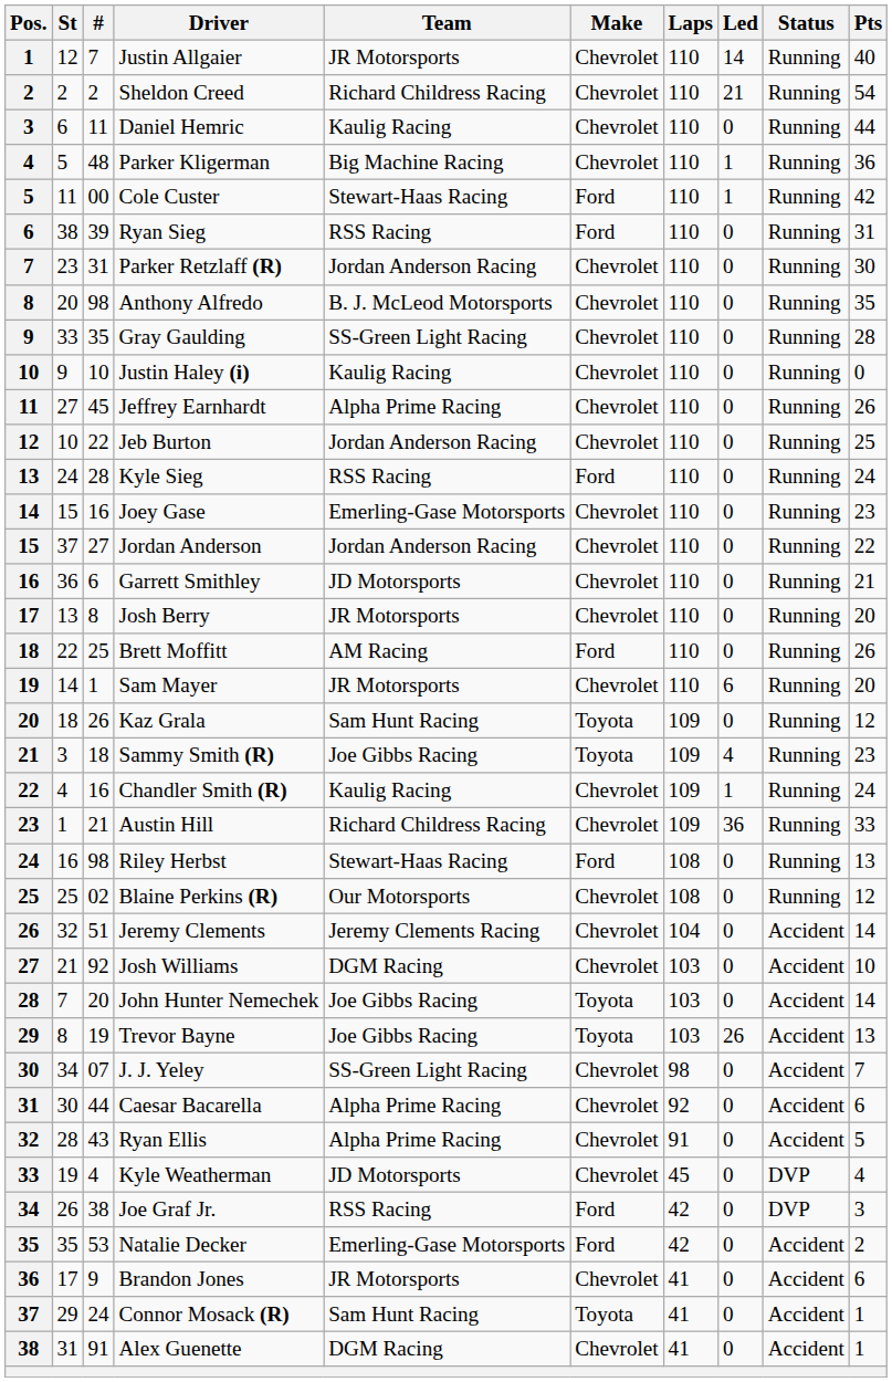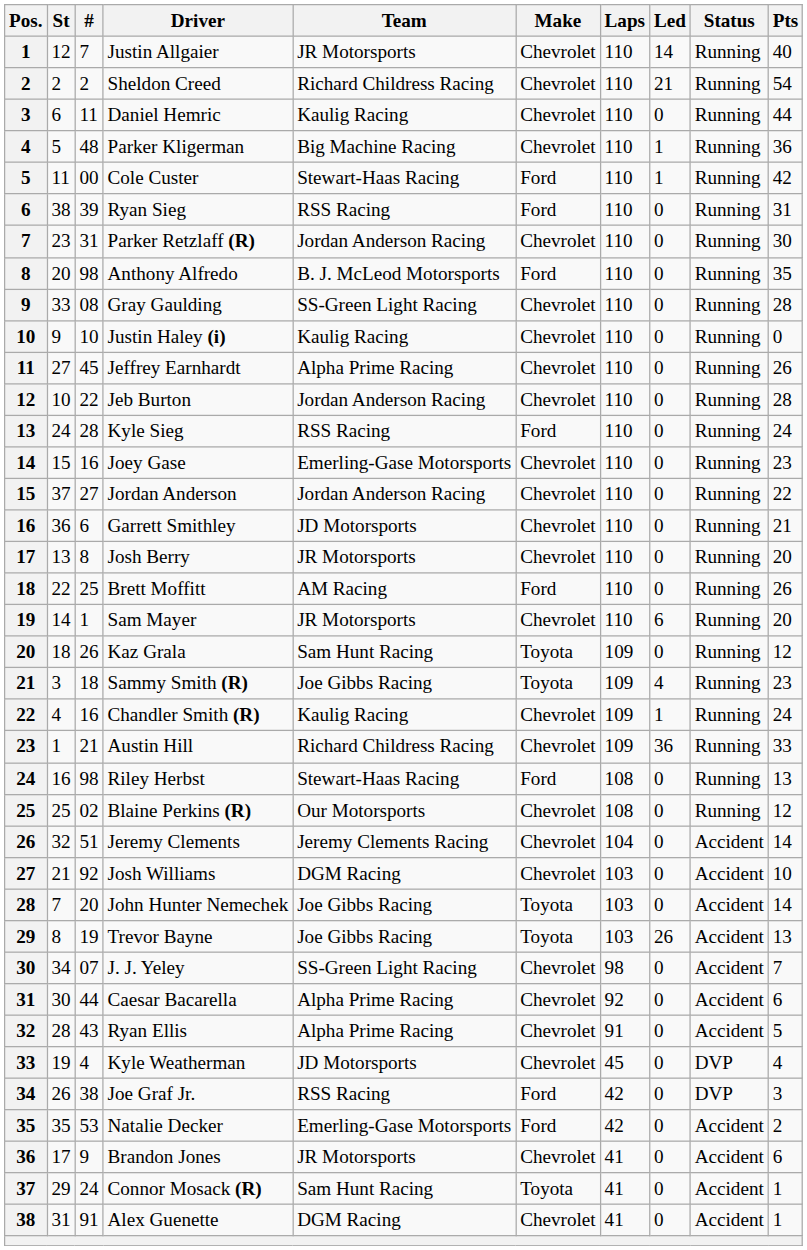Anthony Alfredo | Make: Chevrolet -> Ford
Gray Gaulding | #: 35 -> 08
Jeb Burton | Pts: 25 -> 28
